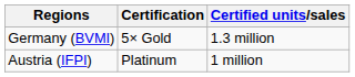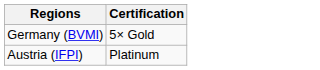- column: Certified units/sales | 1.3 million | 1 million
